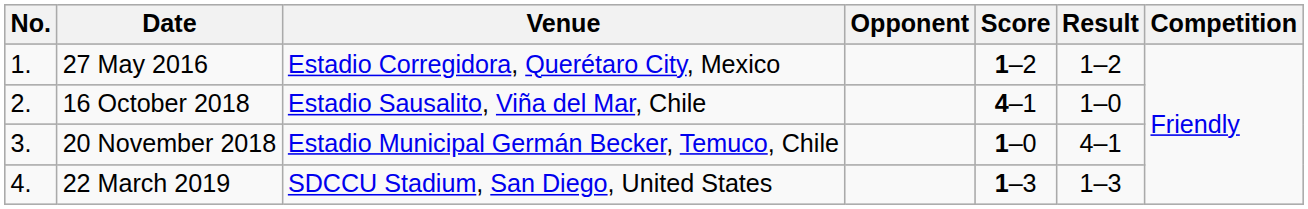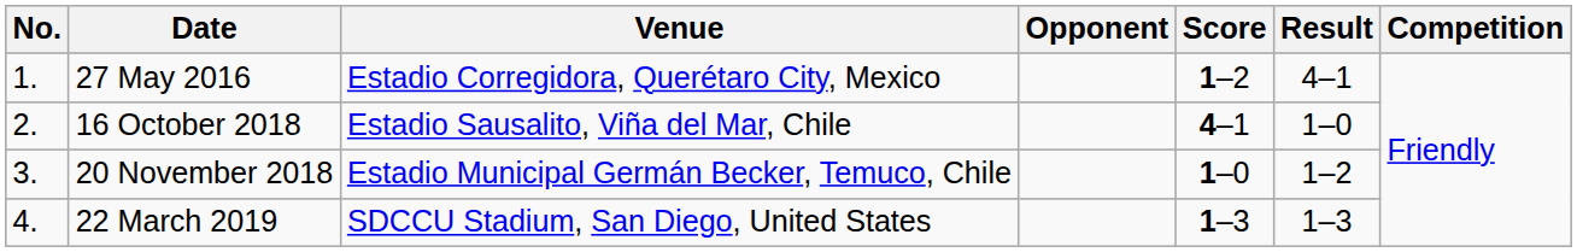27 May 2016 | Result: 1–2 -> 4–1
20 November 2018 | Result: 4–1 -> 1–2
